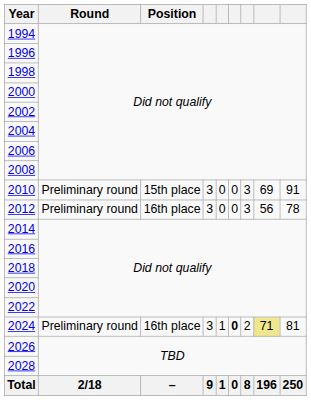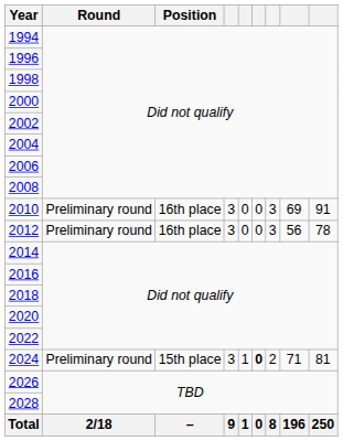2010 | Position: 15th place -> 16th place
2024 | Position: 16th place -> 15th place
2024 | column 8: khaki background -> no background
